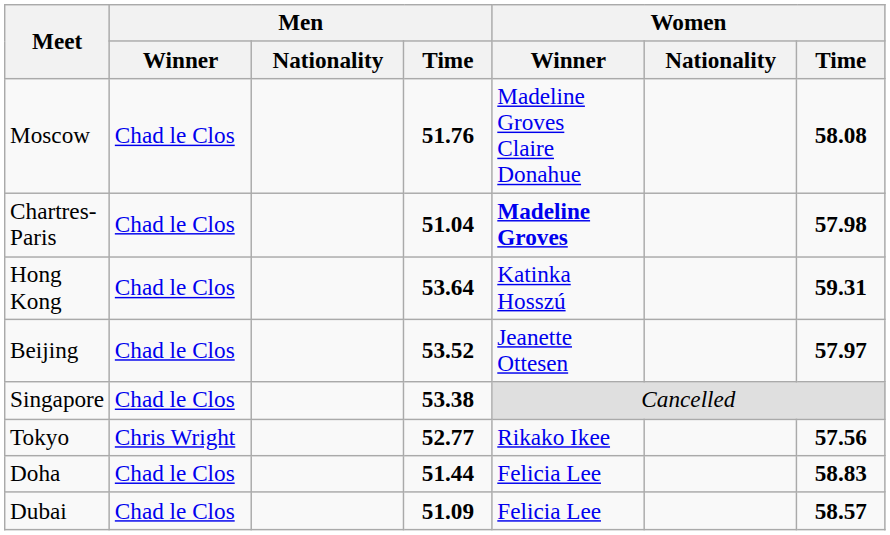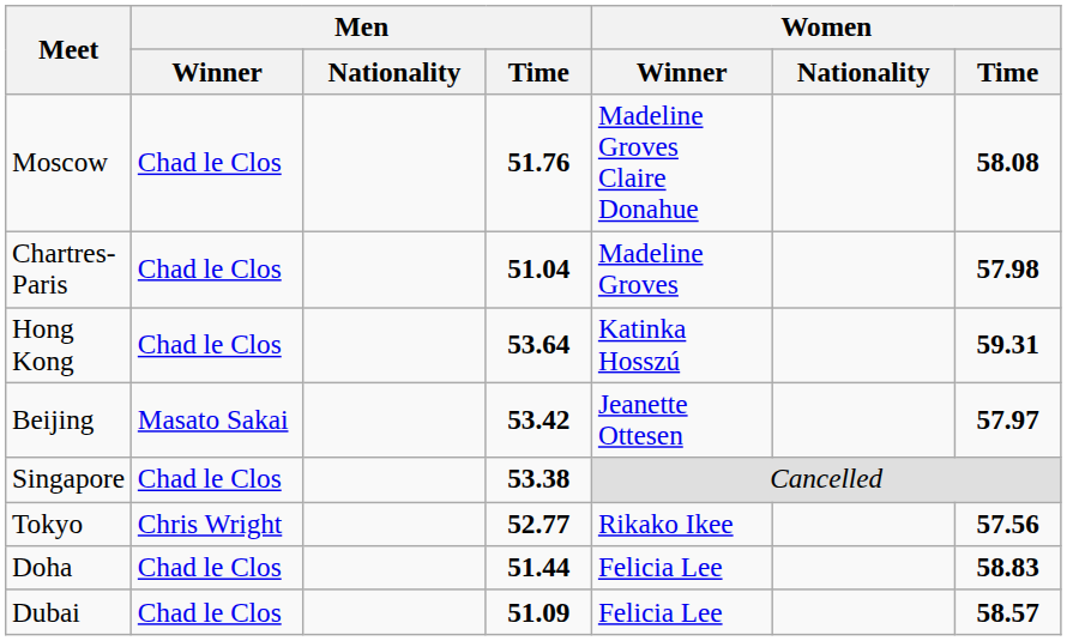Chartres-Paris | Women / Winner: bold -> normal
Beijing | Men / Winner: Chad le Clos -> Masato Sakai
Beijing | Men / Time: 53.52 -> 53.42
